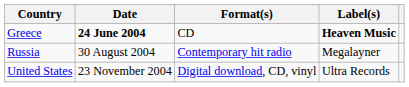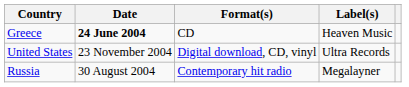Greece | Label(s): bold -> normal
rows swapped: Russia <-> United States
